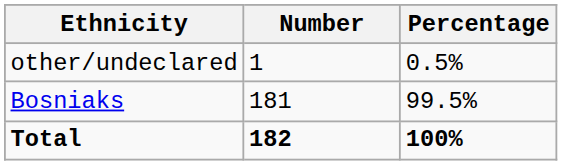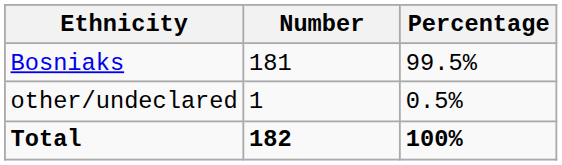rows swapped: Bosniaks <-> other/undeclared
